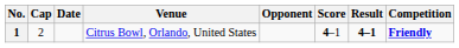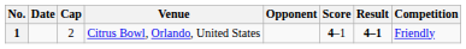columns swapped: Date <-> Cap
1 | Competition: bold -> normal
